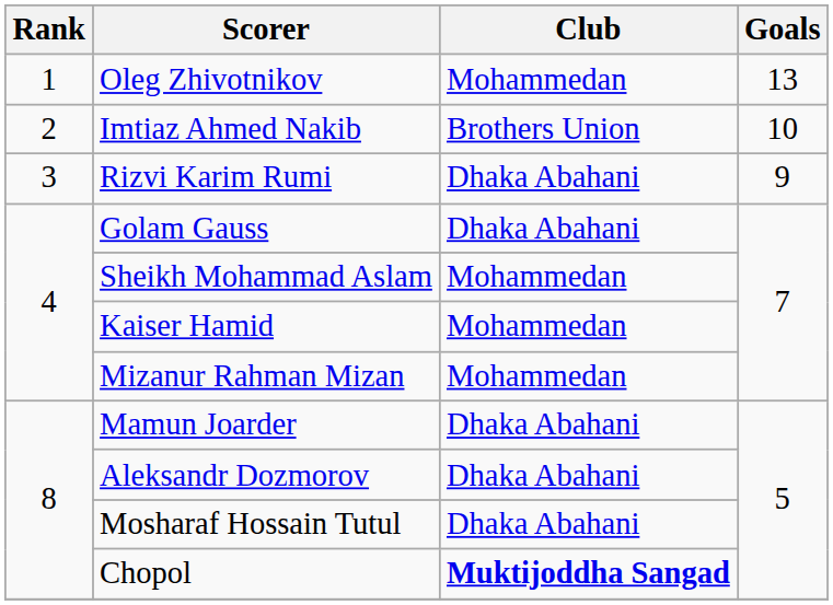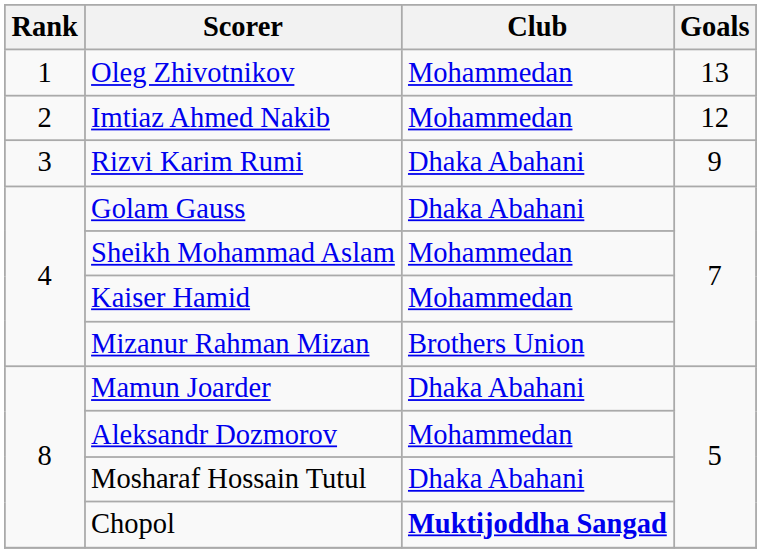Imtiaz Ahmed Nakib | Club: Brothers Union -> Mohammedan
Imtiaz Ahmed Nakib | Goals: 10 -> 12
Mizanur Rahman Mizan | Club: Mohammedan -> Brothers Union
Aleksandr Dozmorov | Club: Dhaka Abahani -> Mohammedan
